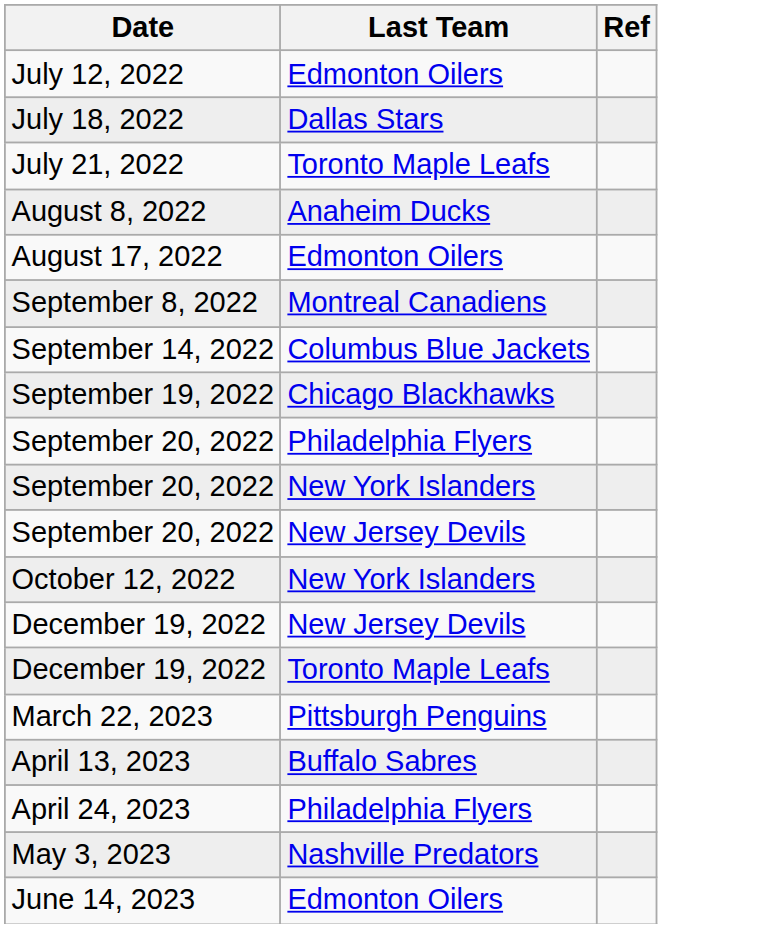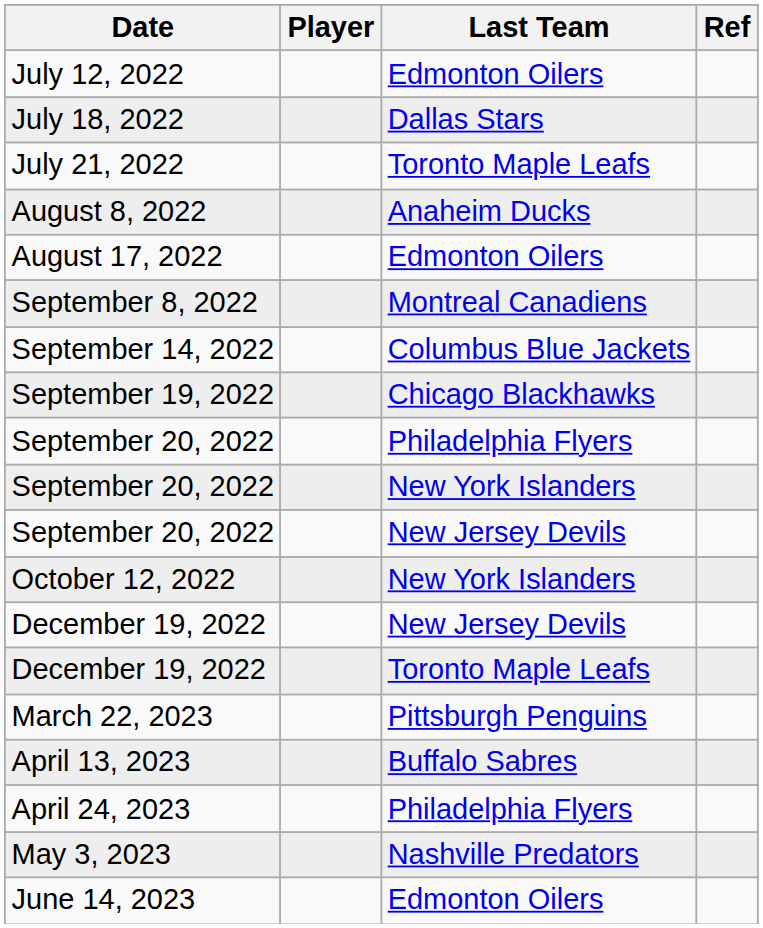+ column: Player
